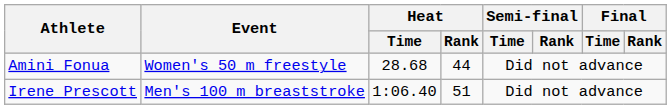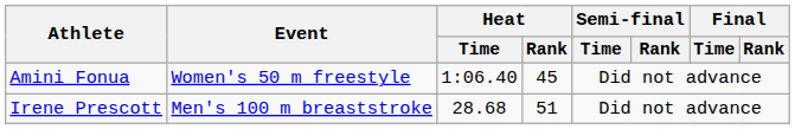Amini Fonua | Heat / Time: 28.68 -> 1:06.40
Amini Fonua | Heat / Rank: 44 -> 45
Irene Prescott | Heat / Time: 1:06.40 -> 28.68
